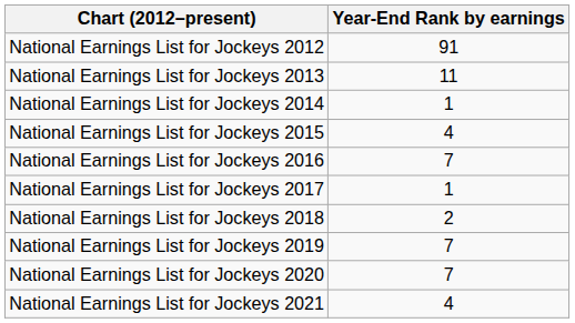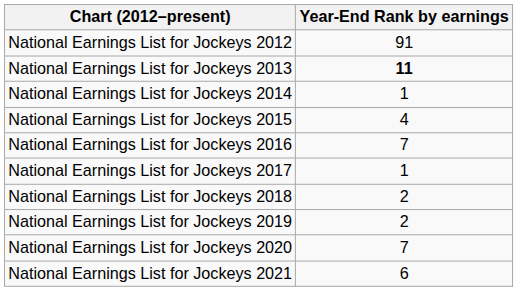National Earnings List for Jockeys 2013 | Year-End Rank by earnings: normal -> bold
National Earnings List for Jockeys 2019 | Year-End Rank by earnings: 7 -> 2
National Earnings List for Jockeys 2021 | Year-End Rank by earnings: 4 -> 6
